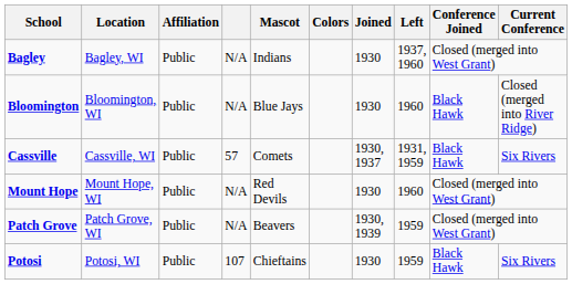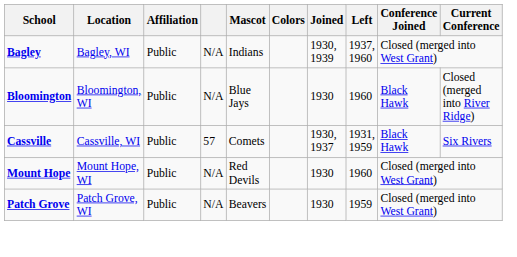Bagley | Joined: 1930 -> 1930, 1939
Patch Grove | Joined: 1930, 1939 -> 1930
- row: Potosi | Potosi, WI | Public | 107 | Chieftains | 1930 | 1959 | Black Hawk | Six Rivers
